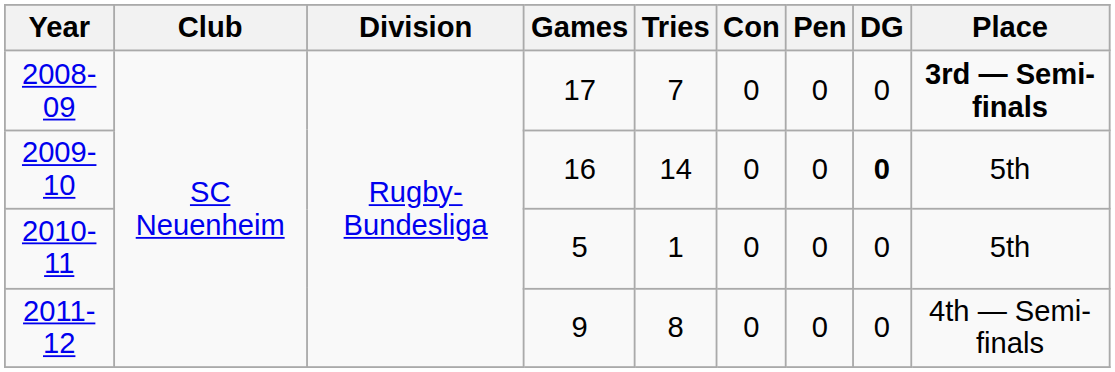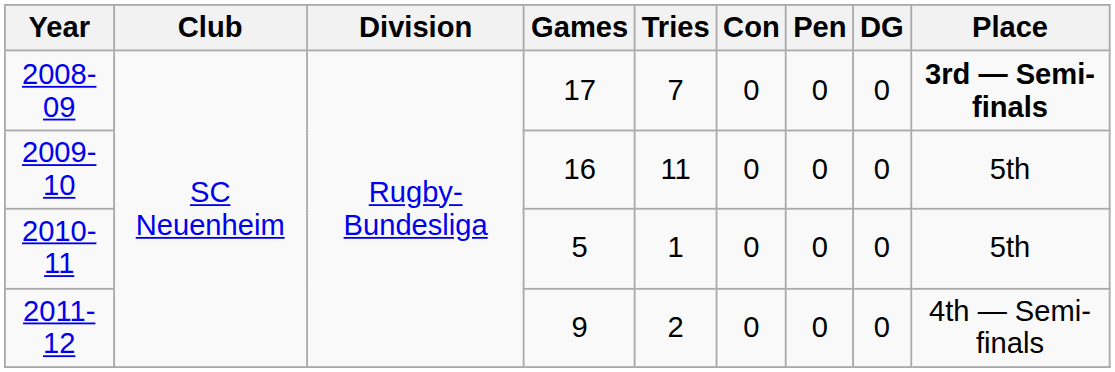2009-10 | Tries: 14 -> 11
2009-10 | DG: bold -> normal
2011-12 | Tries: 8 -> 2
